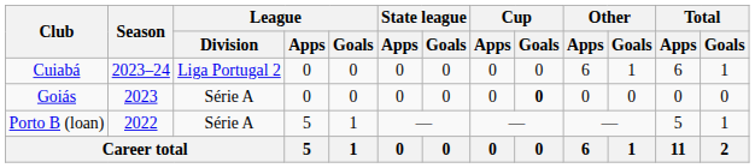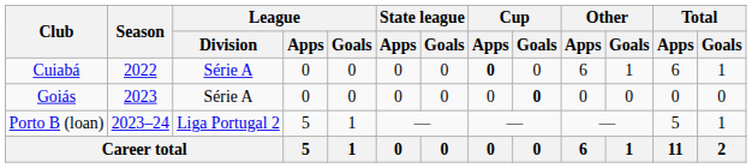Cuiabá | Season: 2023–24 -> 2022
Cuiabá | League / Division: Liga Portugal 2 -> Série A
Cuiabá | Cup / Apps: normal -> bold
Porto B (loan) | Season: 2022 -> 2023–24
Porto B (loan) | League / Division: Série A -> Liga Portugal 2
